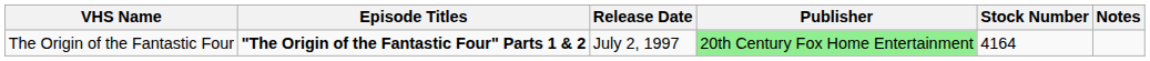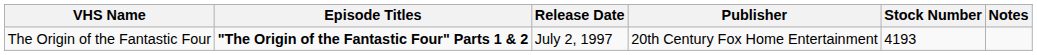The Origin of the Fantastic Four | Publisher: lightgreen background -> no background
The Origin of the Fantastic Four | Stock Number: 4164 -> 4193
